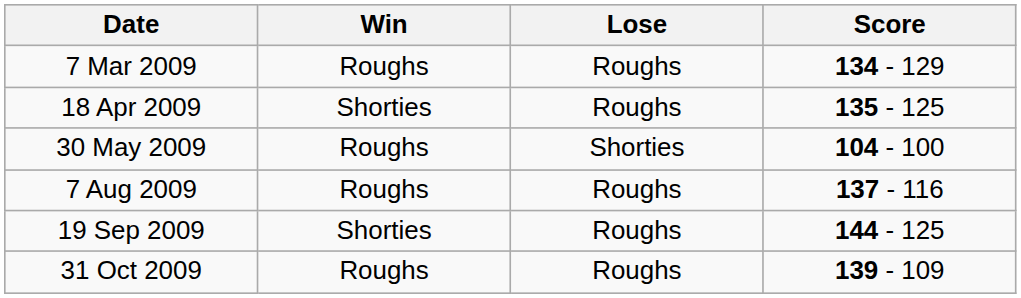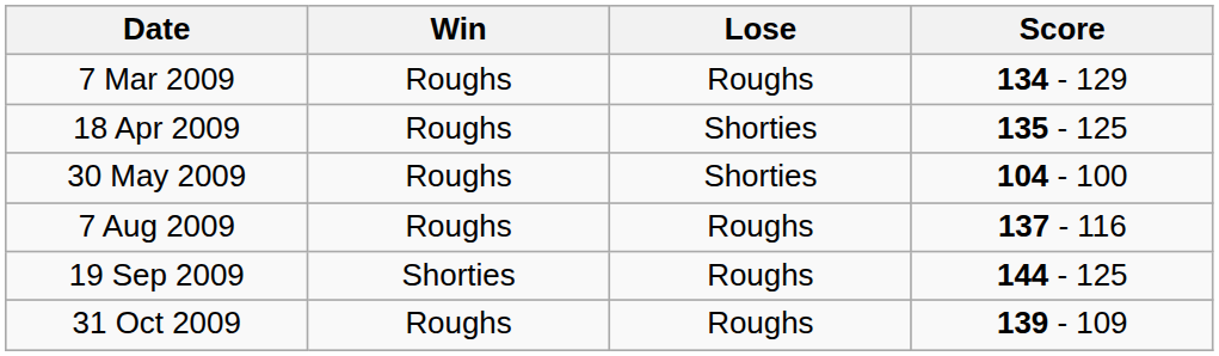18 Apr 2009 | Win: Shorties -> Roughs
18 Apr 2009 | Lose: Roughs -> Shorties
